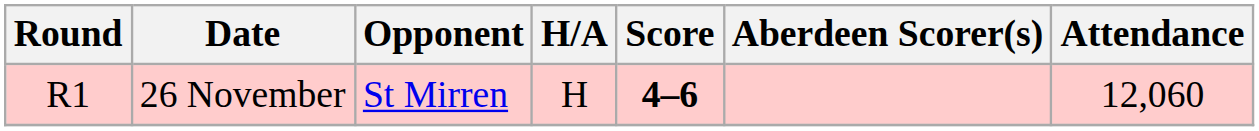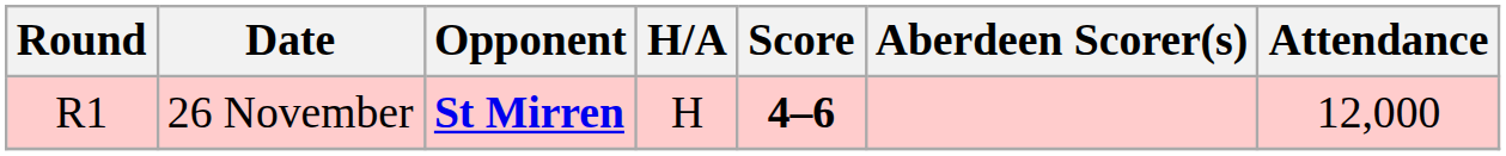26 November | Opponent: normal -> bold
26 November | Attendance: 12,060 -> 12,000
